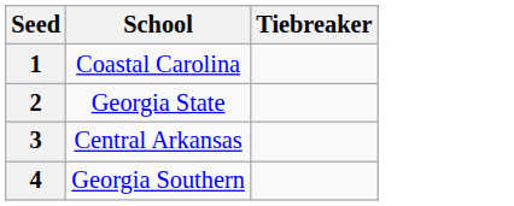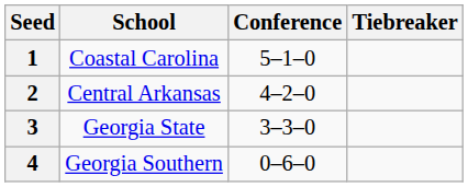+ column: Conference | 5–1–0 | 4–2–0 | 3–3–0 | 0–6–0
2 | School: Georgia State -> Central Arkansas
3 | School: Central Arkansas -> Georgia State
